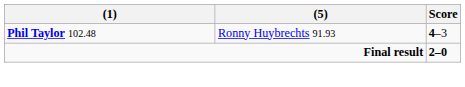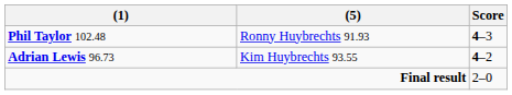+ row: Adrian Lewis 96.73 | Kim Huybrechts 93.55 | 4–2
Final result | Score: bold -> normal
